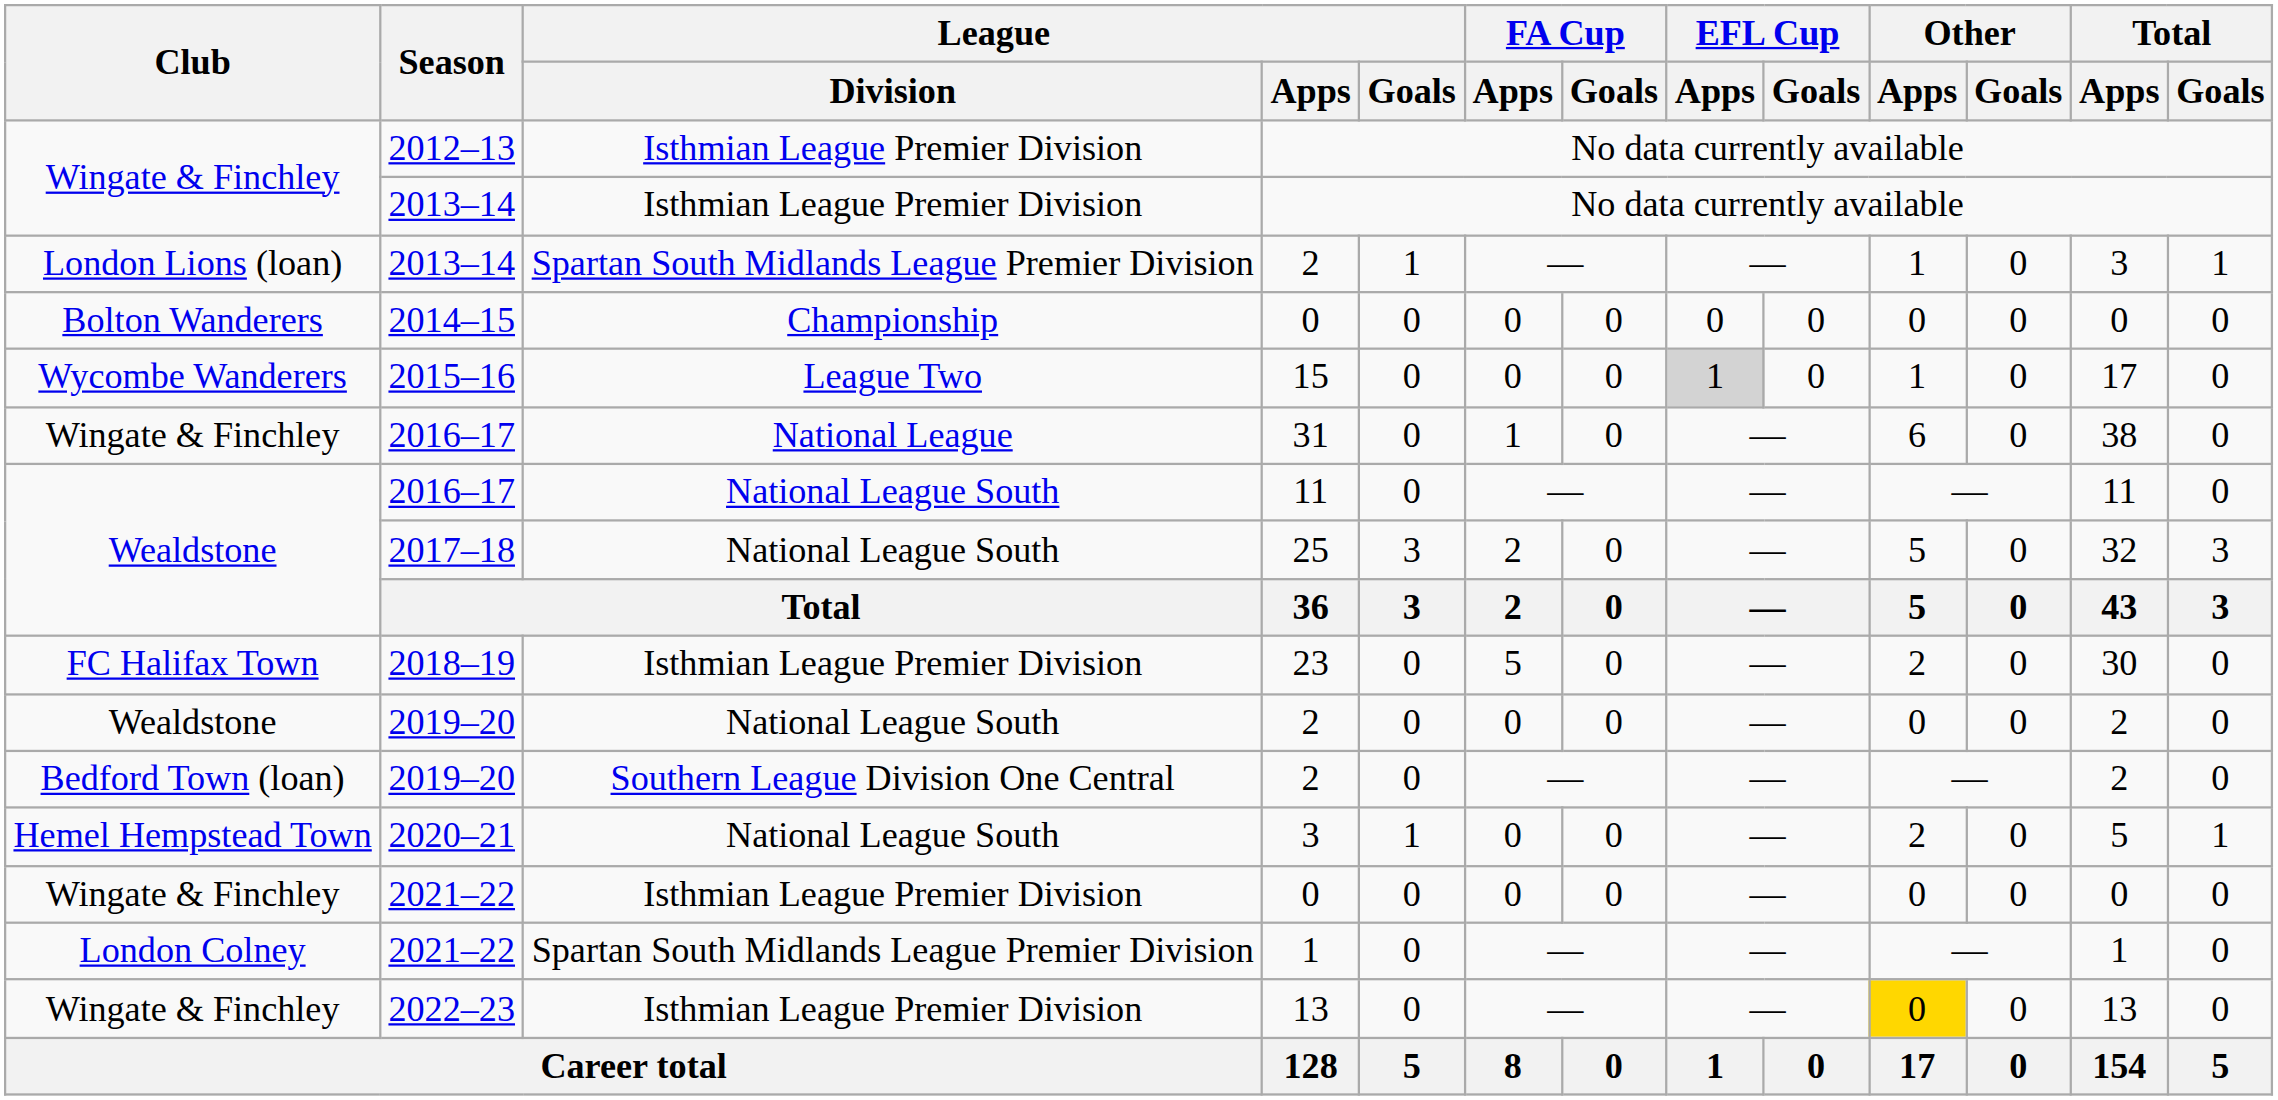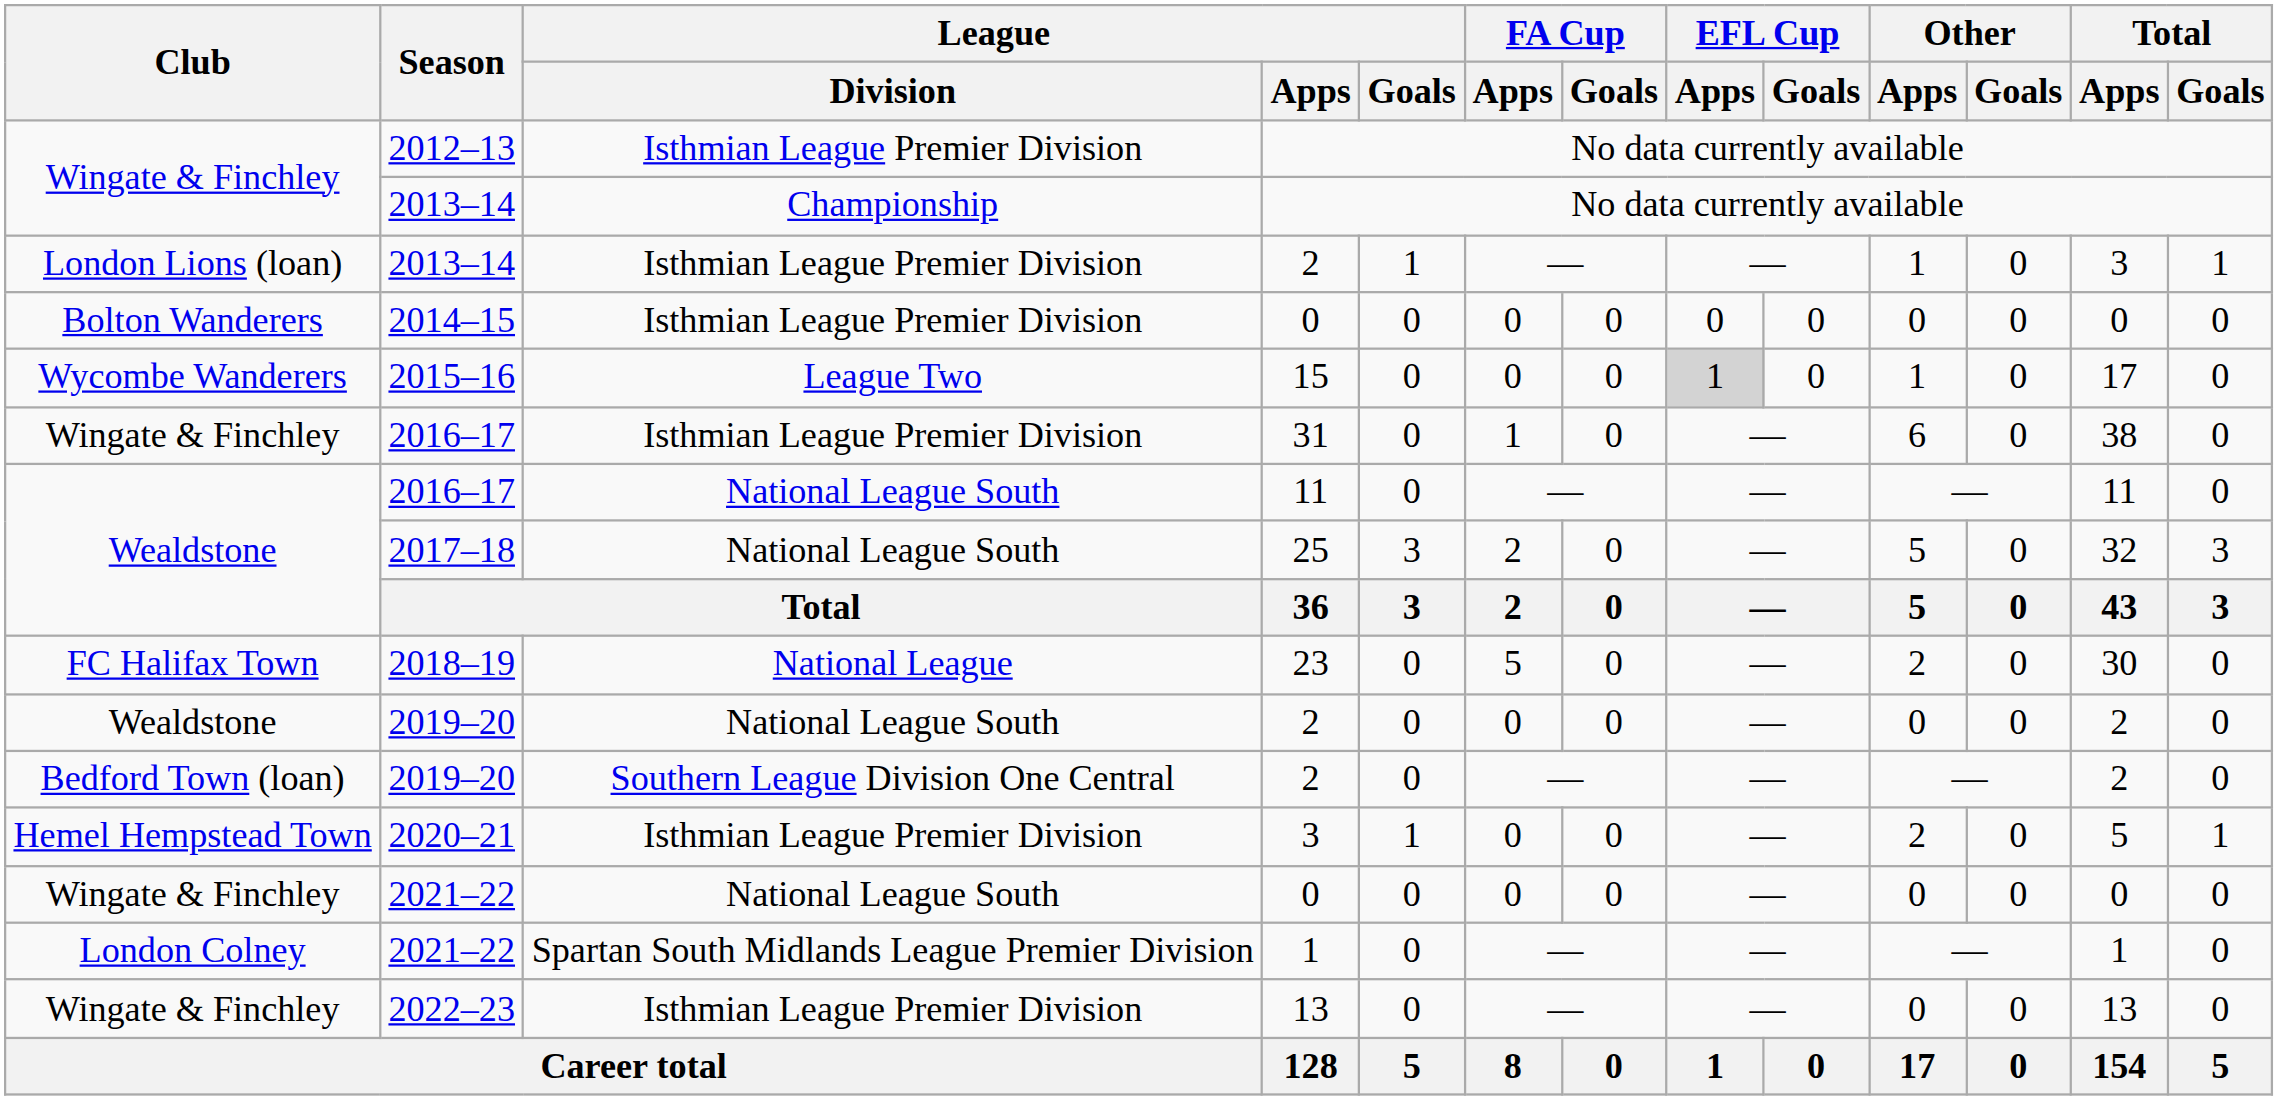Wingate & Finchley / 2013–14 | League / Division: Isthmian League Premier Division -> Championship
London Lions (loan) / 2013–14 | League / Division: Spartan South Midlands League Premier Division -> Isthmian League Premier Division
2014–15 | League / Division: Championship -> Isthmian League Premier Division
Wingate & Finchley / 2016–17 | League / Division: National League -> Isthmian League Premier Division
2018–19 | League / Division: Isthmian League Premier Division -> National League
2020–21 | League / Division: National League South -> Isthmian League Premier Division
Wingate & Finchley / 2021–22 | League / Division: Isthmian League Premier Division -> National League South
2022–23 | Other / Apps: gold background -> no background
